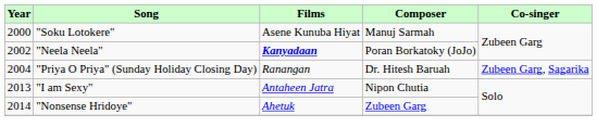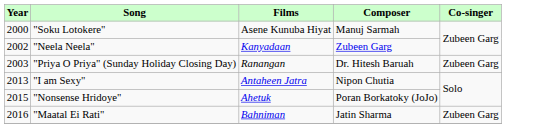"Neela Neela" | Films: bold -> normal
"Neela Neela" | Composer: Poran Borkatoky (JoJo) -> Zubeen Garg
"Priya O Priya" (Sunday Holiday Closing Day) | Year: 2004 -> 2003
"Priya O Priya" (Sunday Holiday Closing Day) | Co-singer: Zubeen Garg, Sagarika -> Zubeen Garg
"Nonsense Hridoye" | Year: 2014 -> 2015
"Nonsense Hridoye" | Composer: Zubeen Garg -> Poran Borkatoky (JoJo)
+ row: 2016 | "Maatal Ei Rati" | Bahniman | Jatin Sharma | Zubeen Garg
